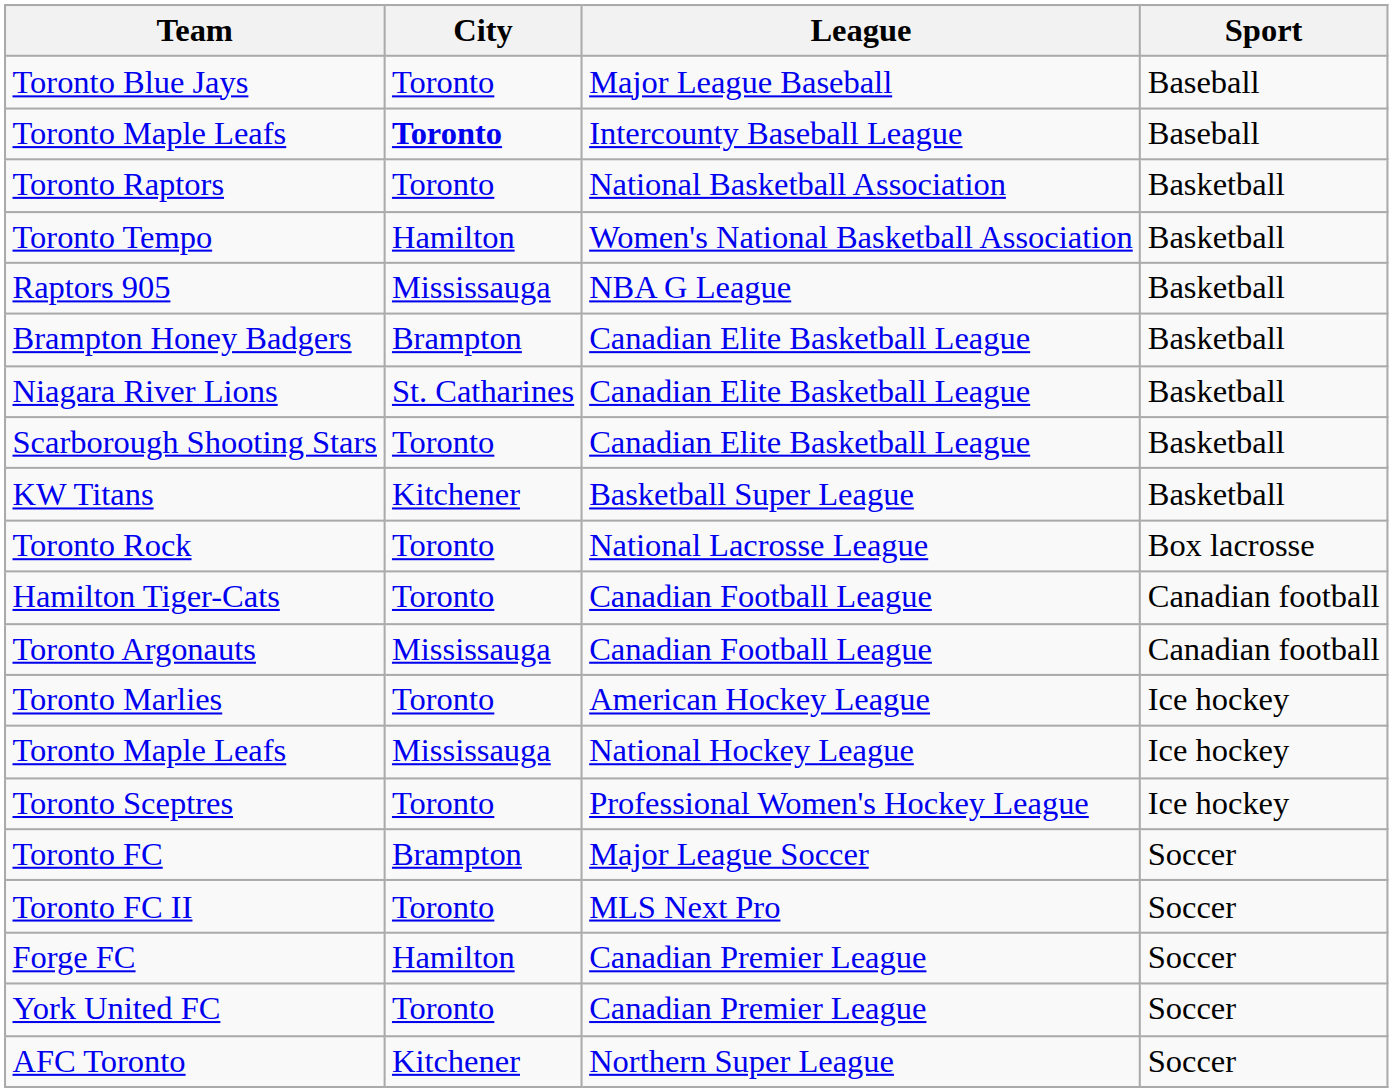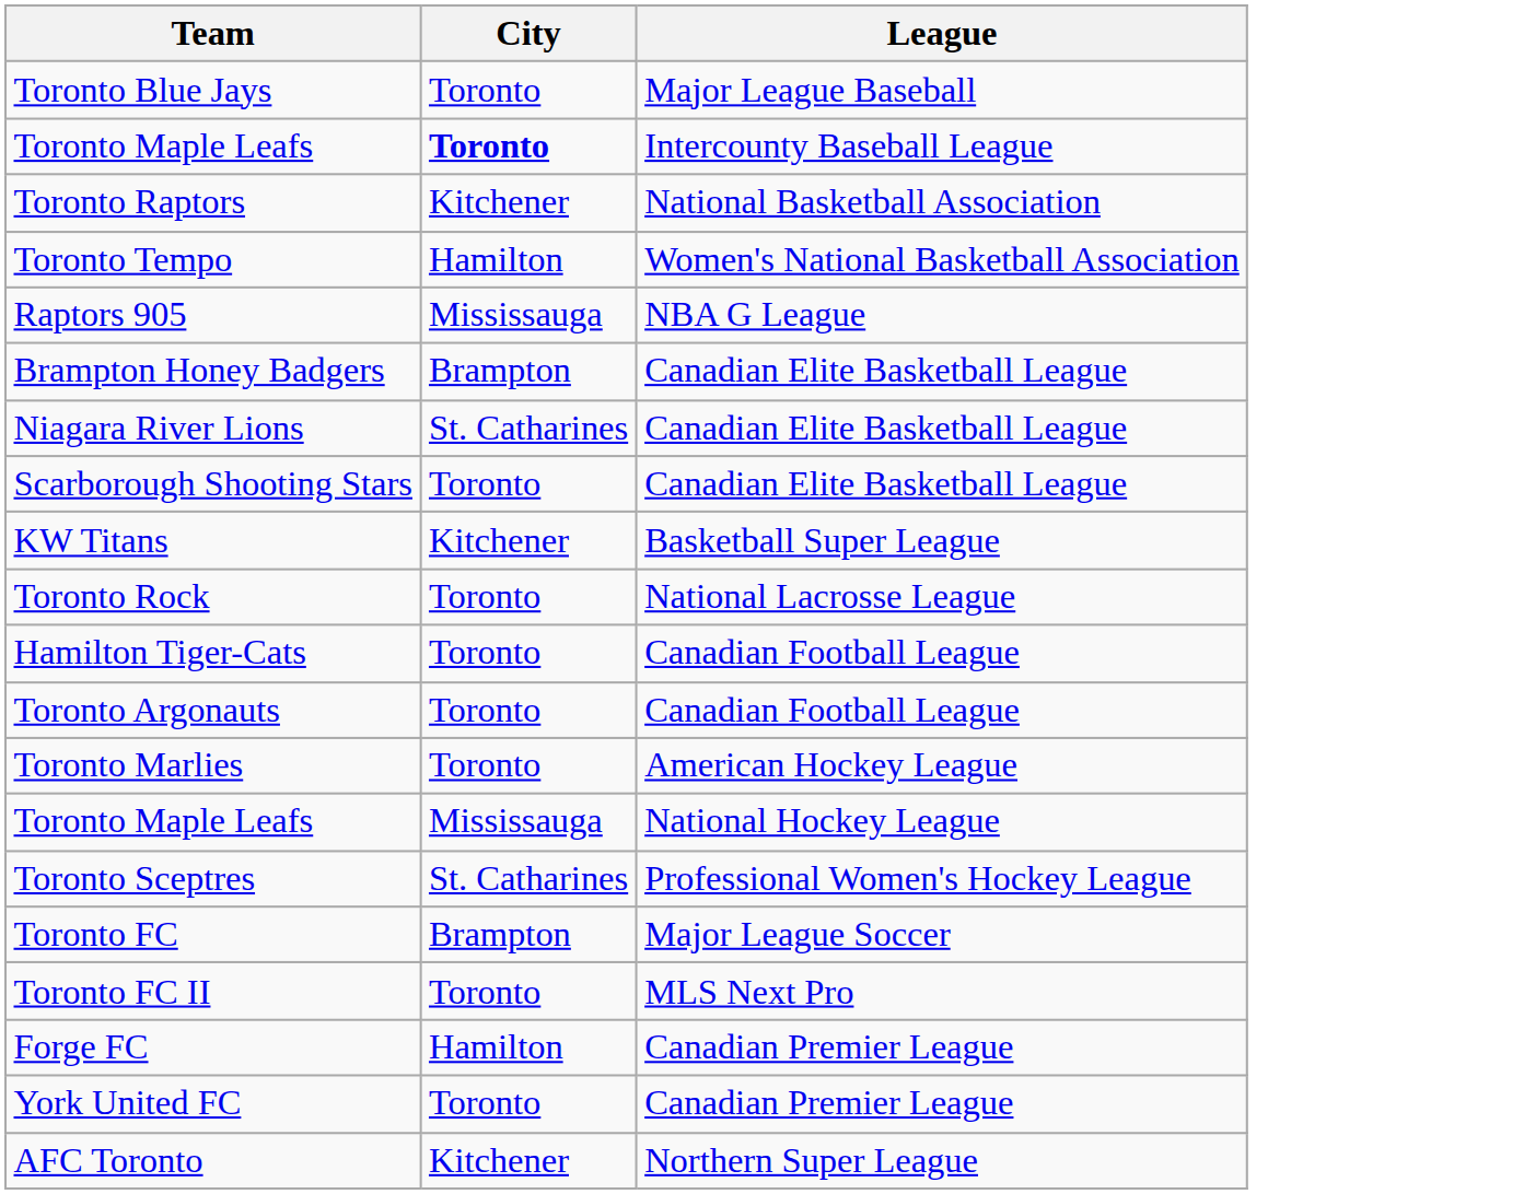- column: Sport | Baseball | Baseball | Basketball | Basketball | Basketball | Basketball | Basketball | Basketball | Basketball | Box lacrosse | Canadian football | Canadian football | Ice hockey | Ice hockey | Ice hockey | Soccer | Soccer | Soccer | Soccer | Soccer
Toronto Raptors | City: Toronto -> Kitchener
Toronto Argonauts | City: Mississauga -> Toronto
Toronto Sceptres | City: Toronto -> St. Catharines
